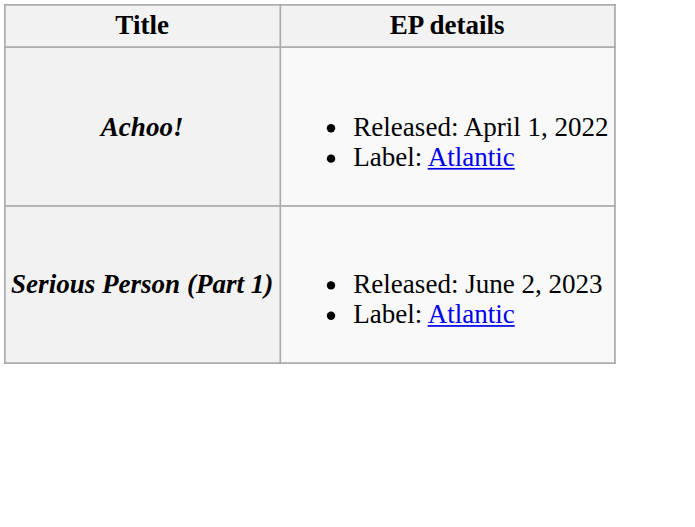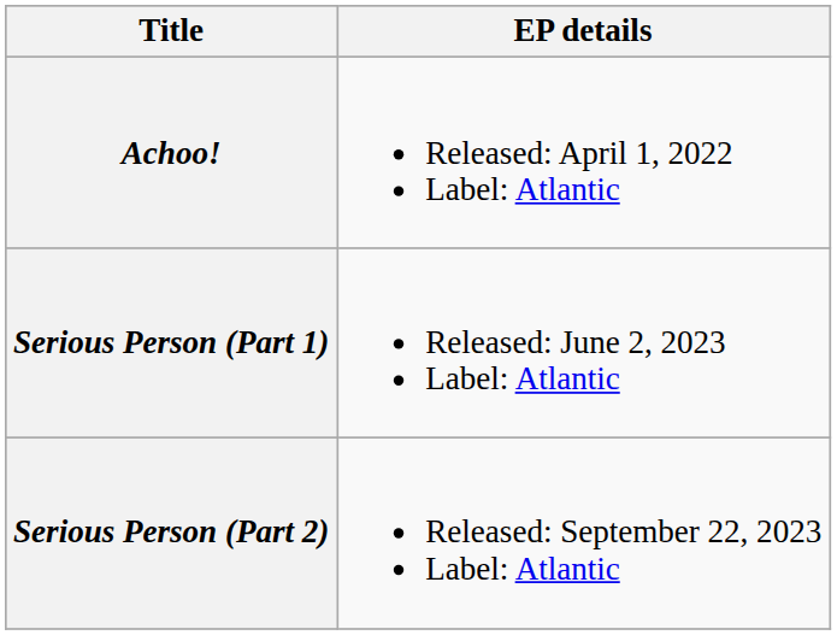+ row: Serious Person (Part 2) | Released: September 22, 2023 Label: Atlantic
